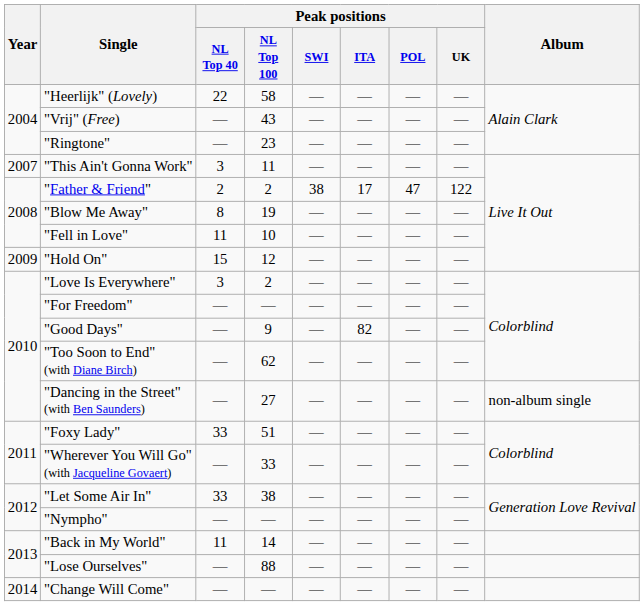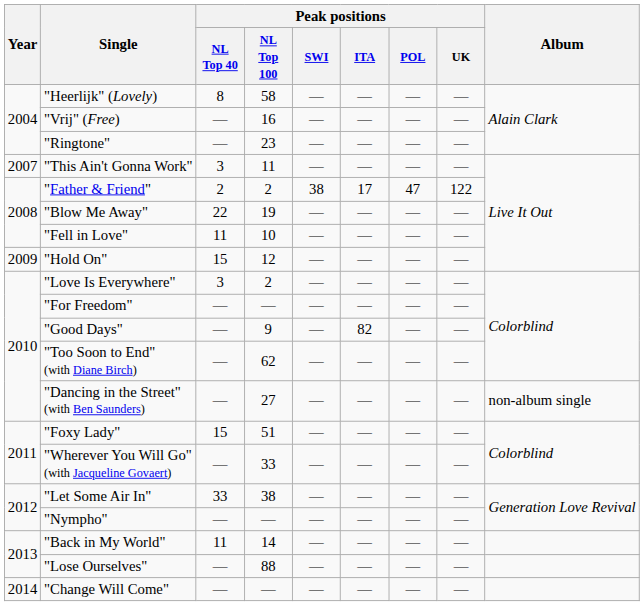"Heerlijk" (Lovely) | Peak positions / NL Top 40: 22 -> 8
"Vrij" (Free) | Peak positions / NL Top 100: 43 -> 16
"Blow Me Away" | Peak positions / NL Top 40: 8 -> 22
"Foxy Lady" | Peak positions / NL Top 40: 33 -> 15
